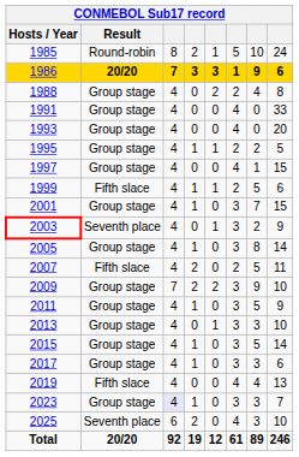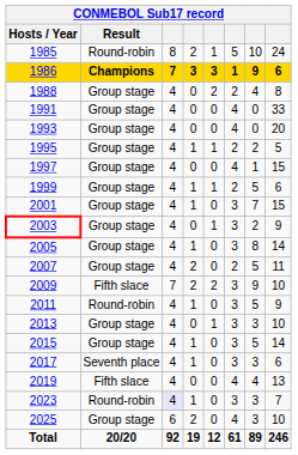1986 | Result: 20/20 -> Champions
1999 | Result: Fifth slace -> Group stage
2003 | Result: Seventh place -> Group stage
2007 | Result: Fifth slace -> Group stage
2009 | Result: Group stage -> Fifth slace
2011 | Result: Group stage -> Round-robin
2017 | Result: Group stage -> Seventh place
2023 | Result: Group stage -> Round-robin
2025 | Result: Seventh place -> Group stage
